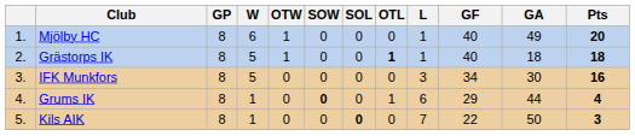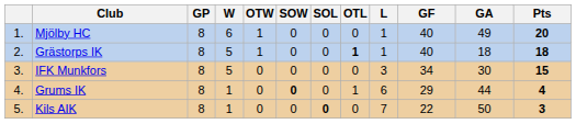IFK Munkfors | Pts: 16 -> 15
